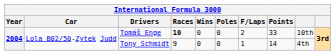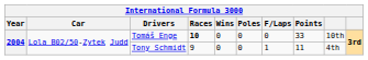Tomáš Enge | F/Laps: 2 -> 0
Tony Schmidt | Points: 14 -> 11
